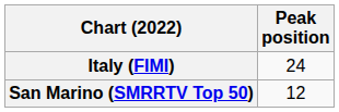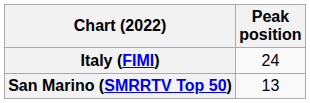San Marino (SMRRTV Top 50) | Peak position: 12 -> 13
